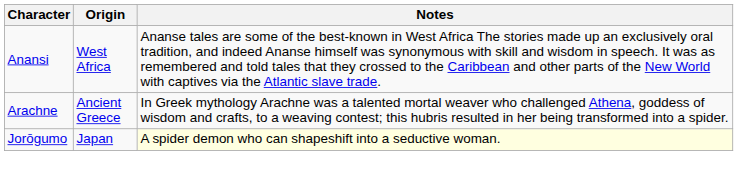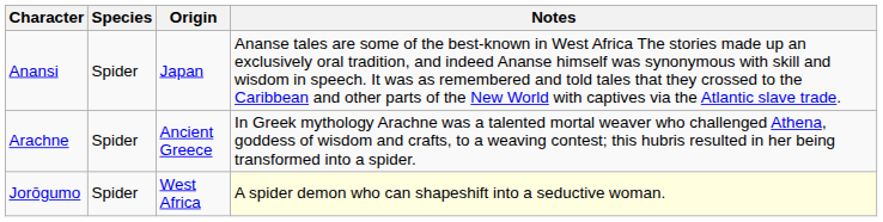+ column: Species | Spider | Spider | Spider
Anansi | Origin: West Africa -> Japan
Jorōgumo | Origin: Japan -> West Africa
